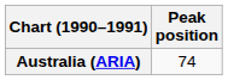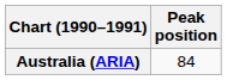Australia (ARIA) | Peak position: 74 -> 84
